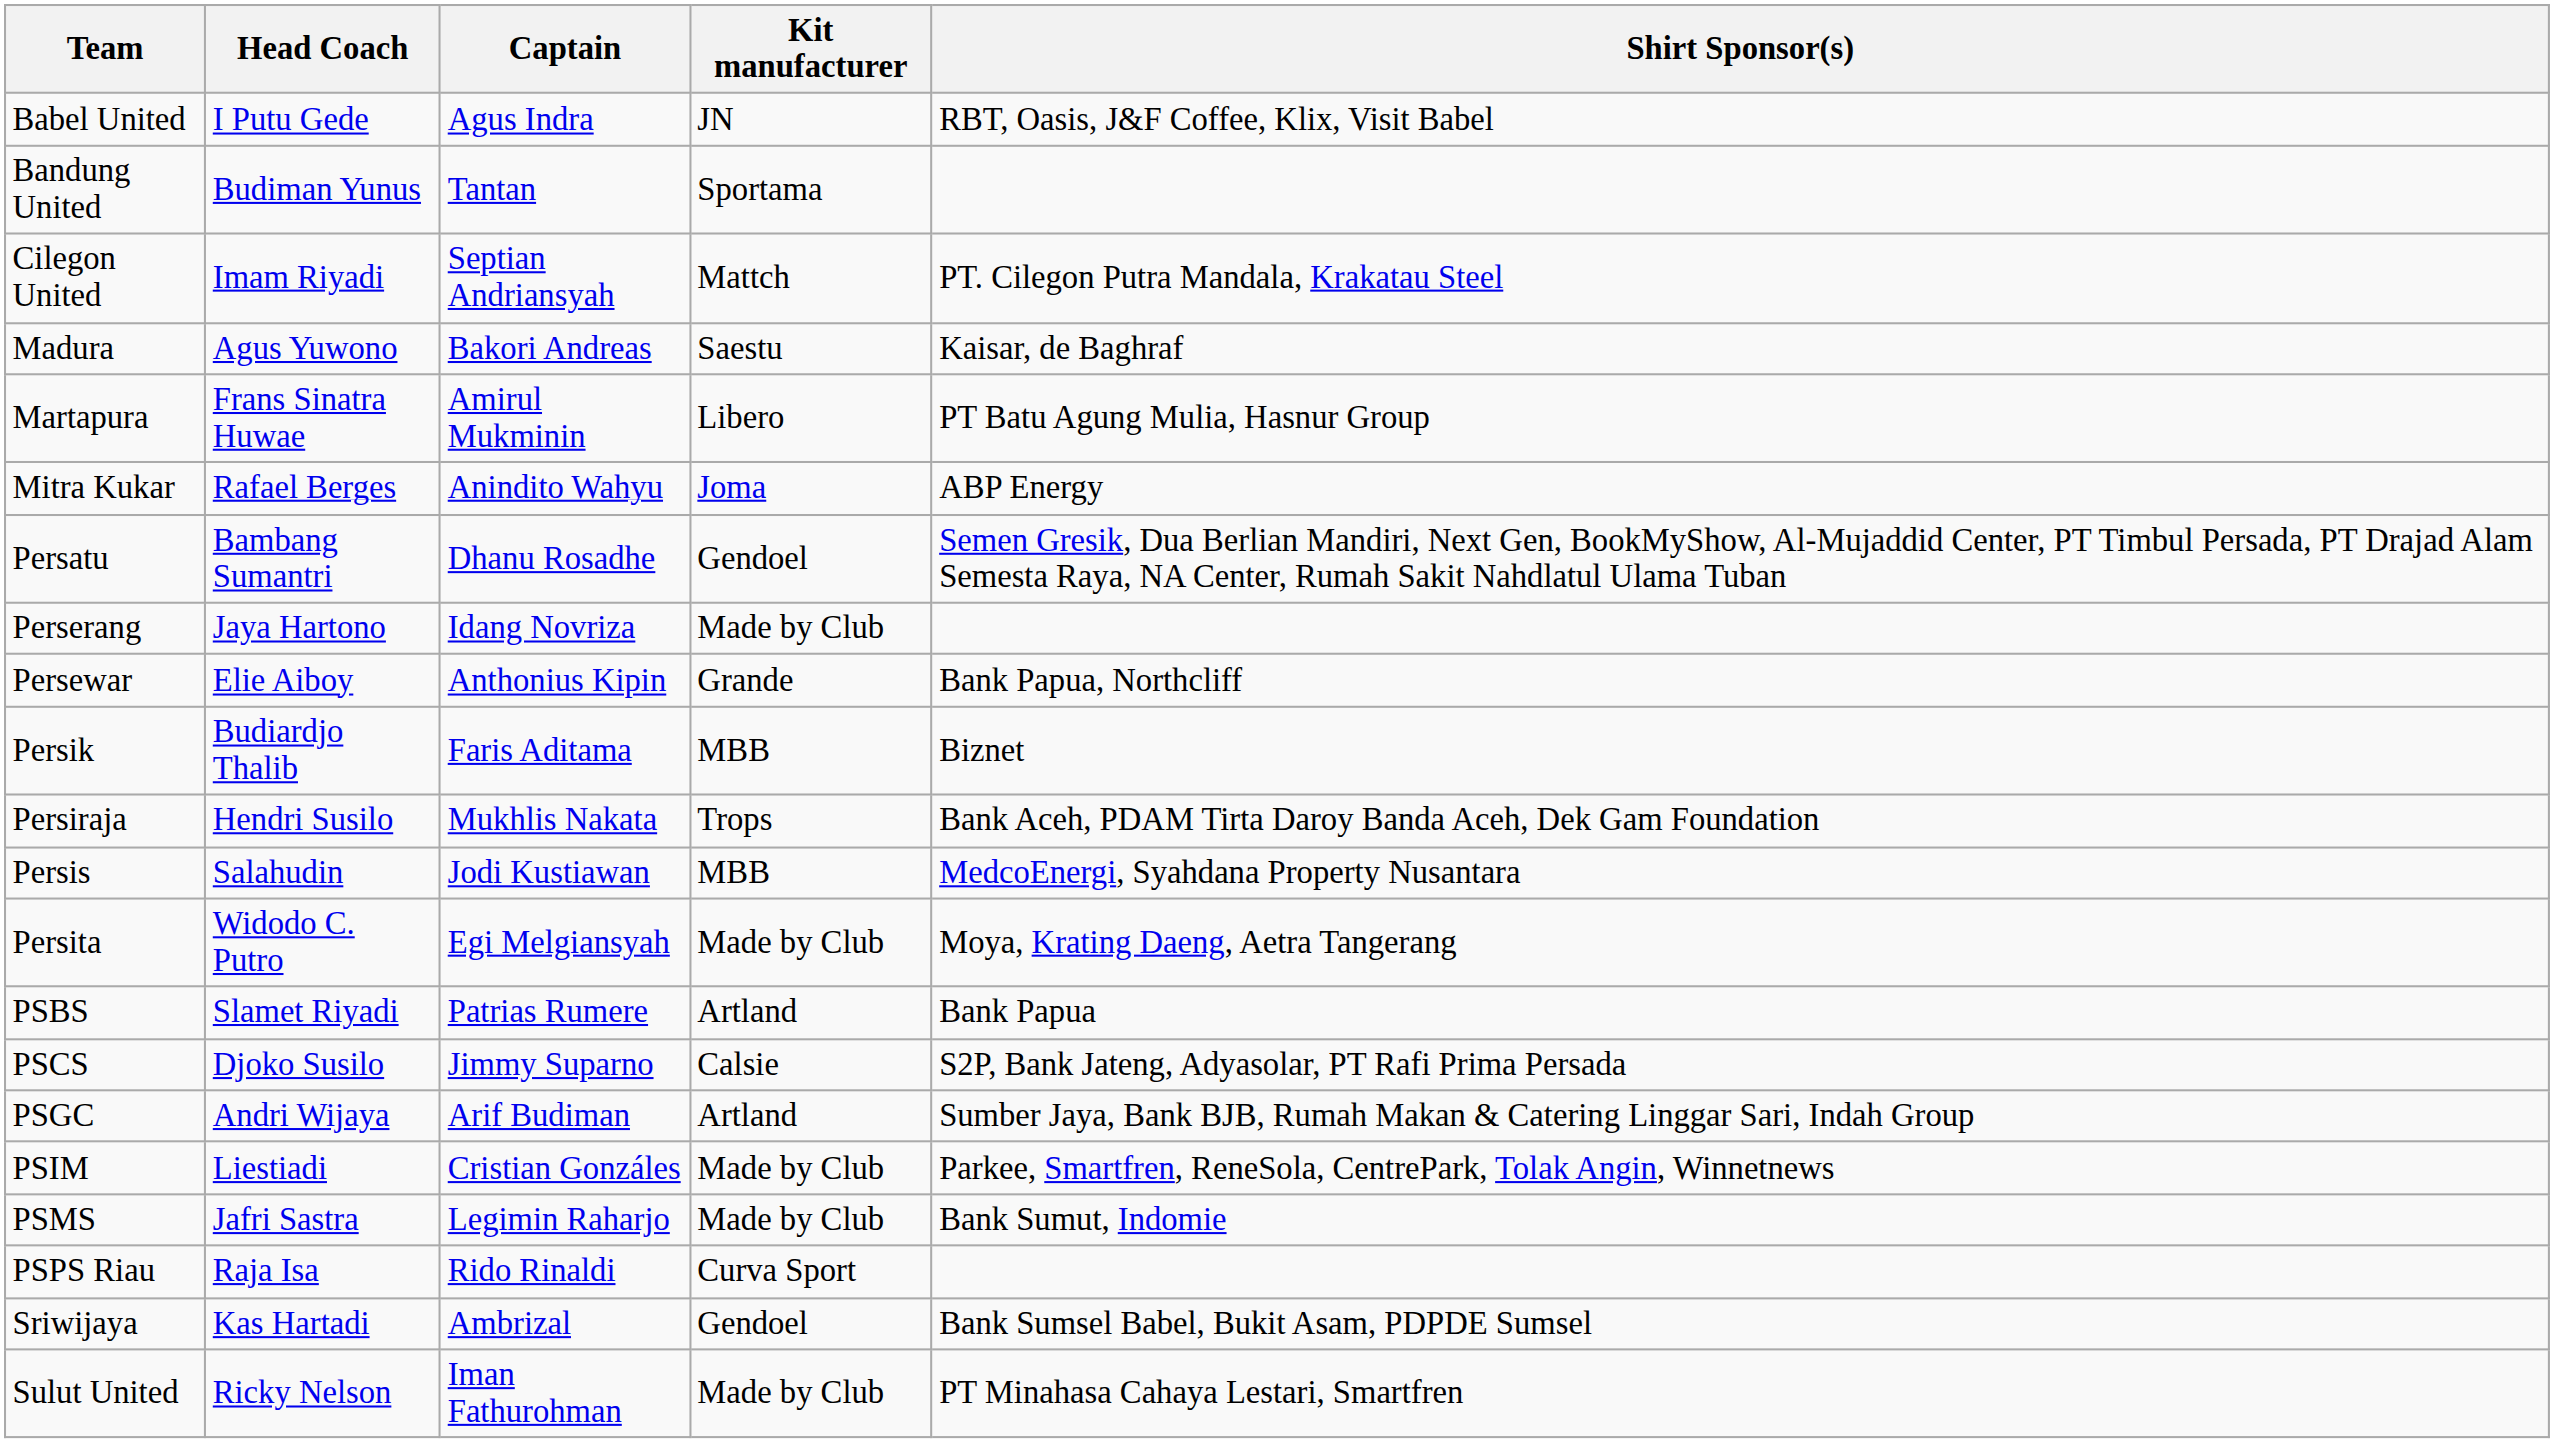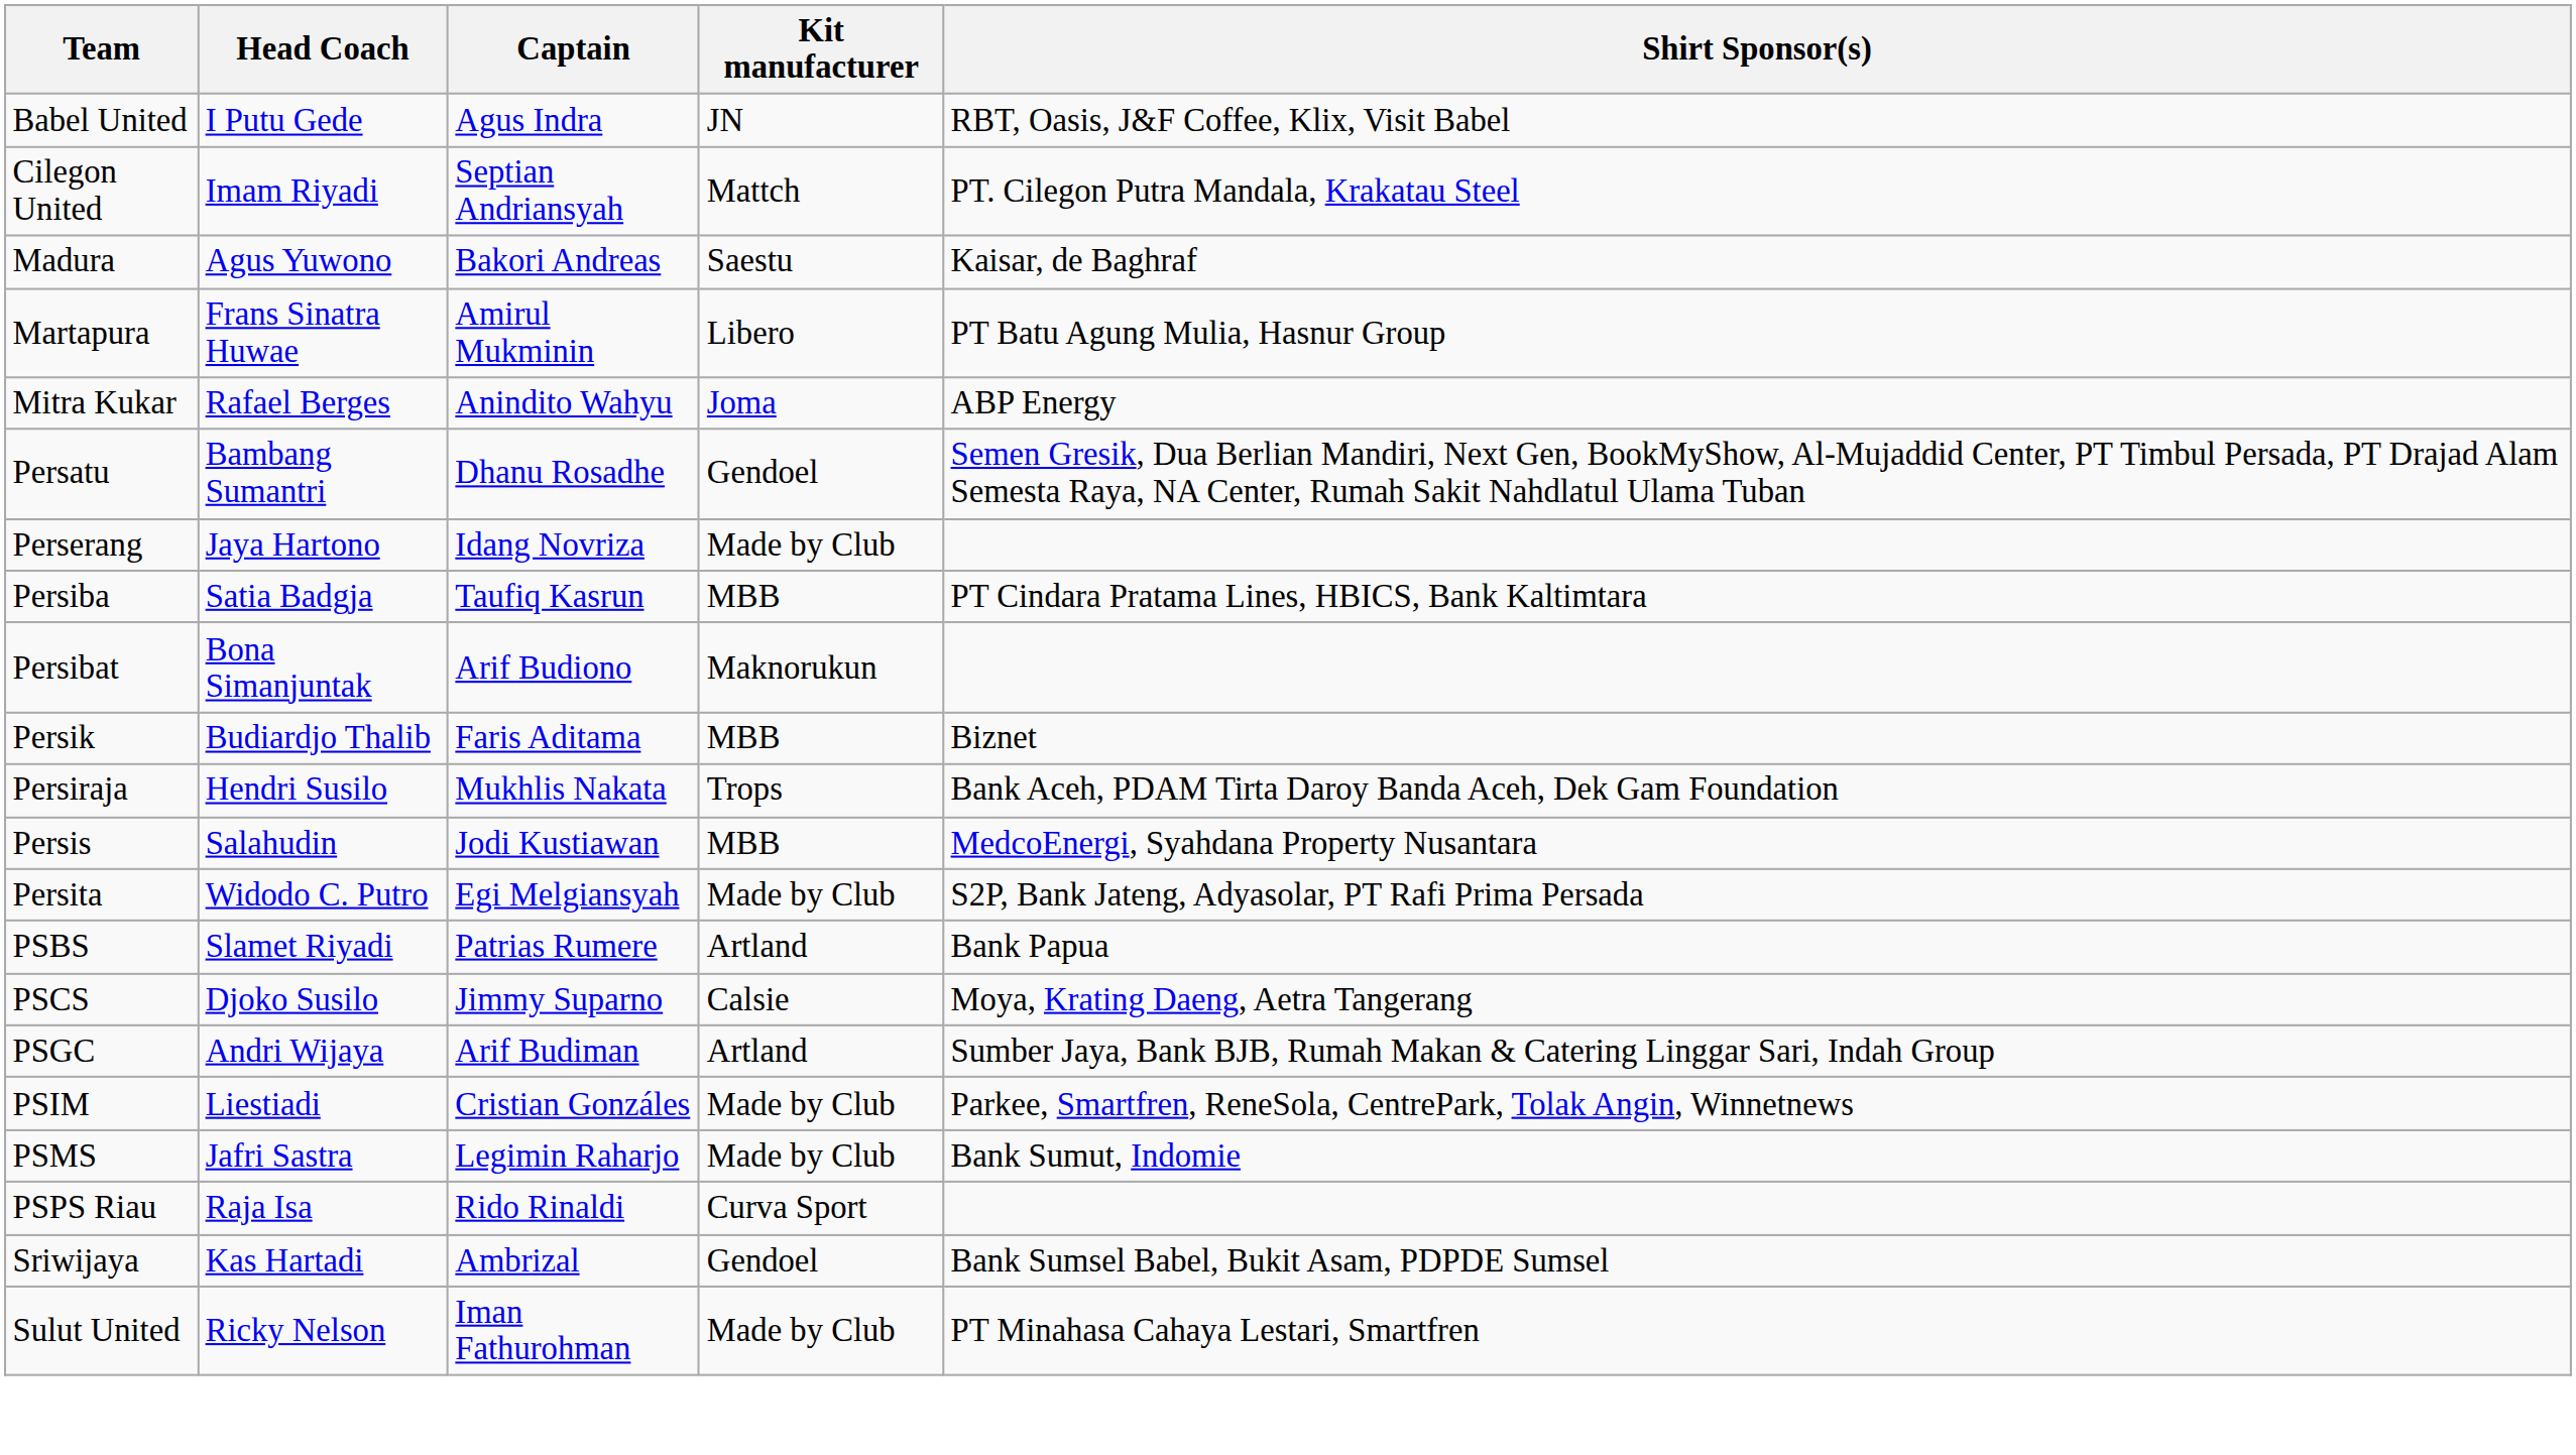- row: Bandung United | Budiman Yunus | Tantan | Sportama
- row: Persewar | Elie Aiboy | Anthonius Kipin | Grande | Bank Papua, Northcliff
+ row: Persiba | Satia Badgja | Taufiq Kasrun | MBB | PT Cindara Pratama Lines, HBICS, Bank Kaltimtara
+ row: Persibat | Bona Simanjuntak | Arif Budiono | Maknorukun
Persita | Shirt Sponsor(s): Moya, Krating Daeng, Aetra Tangerang -> S2P, Bank Jateng, Adyasolar, PT Rafi Prima Persada
PSCS | Shirt Sponsor(s): S2P, Bank Jateng, Adyasolar, PT Rafi Prima Persada -> Moya, Krating Daeng, Aetra Tangerang
